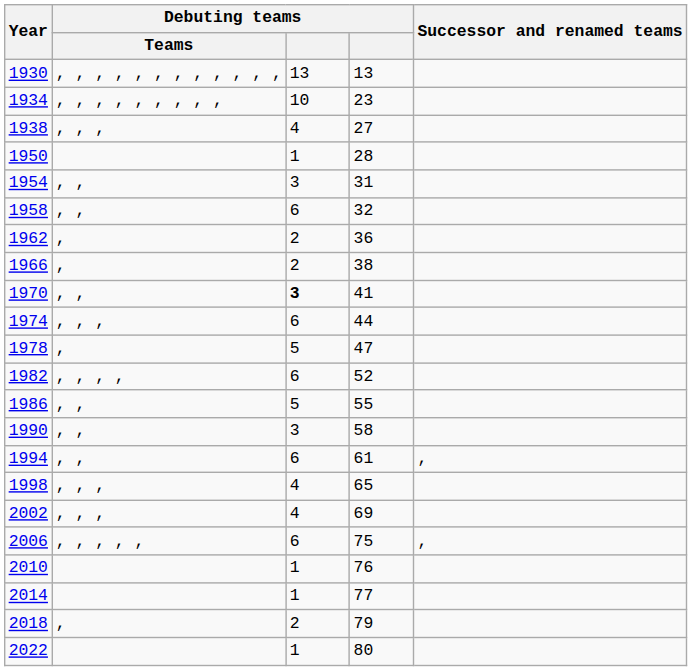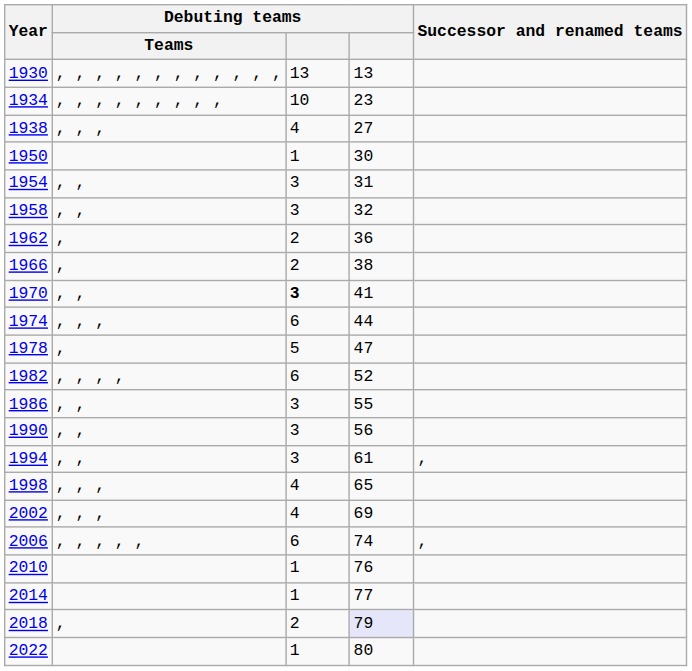1950 | column 4: 28 -> 30
1958 | column 3: 6 -> 3
1986 | column 3: 5 -> 3
1990 | column 4: 58 -> 56
1994 | column 3: 6 -> 3
2006 | column 4: 75 -> 74
2018 | column 4: no background -> lavender background
